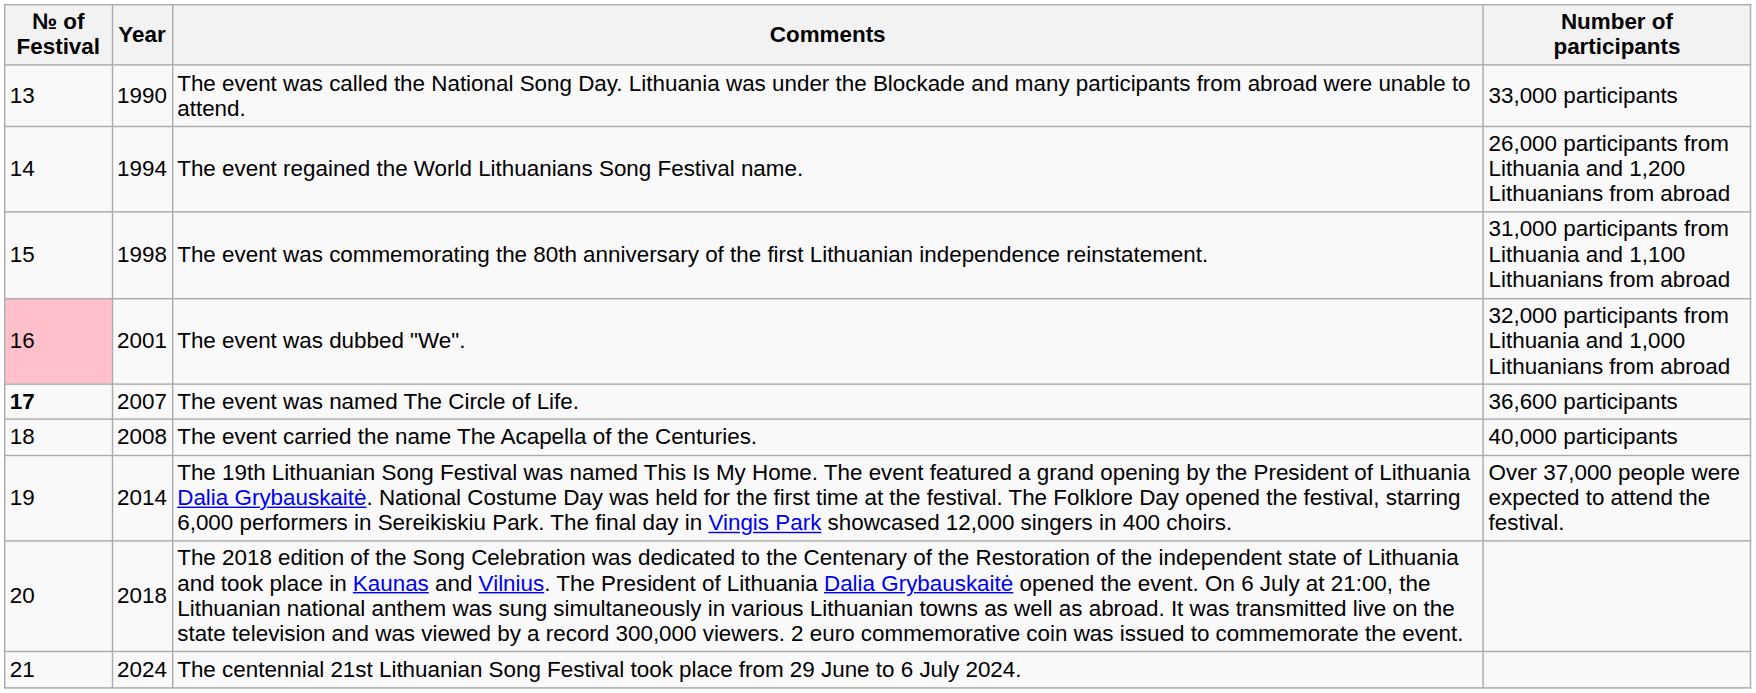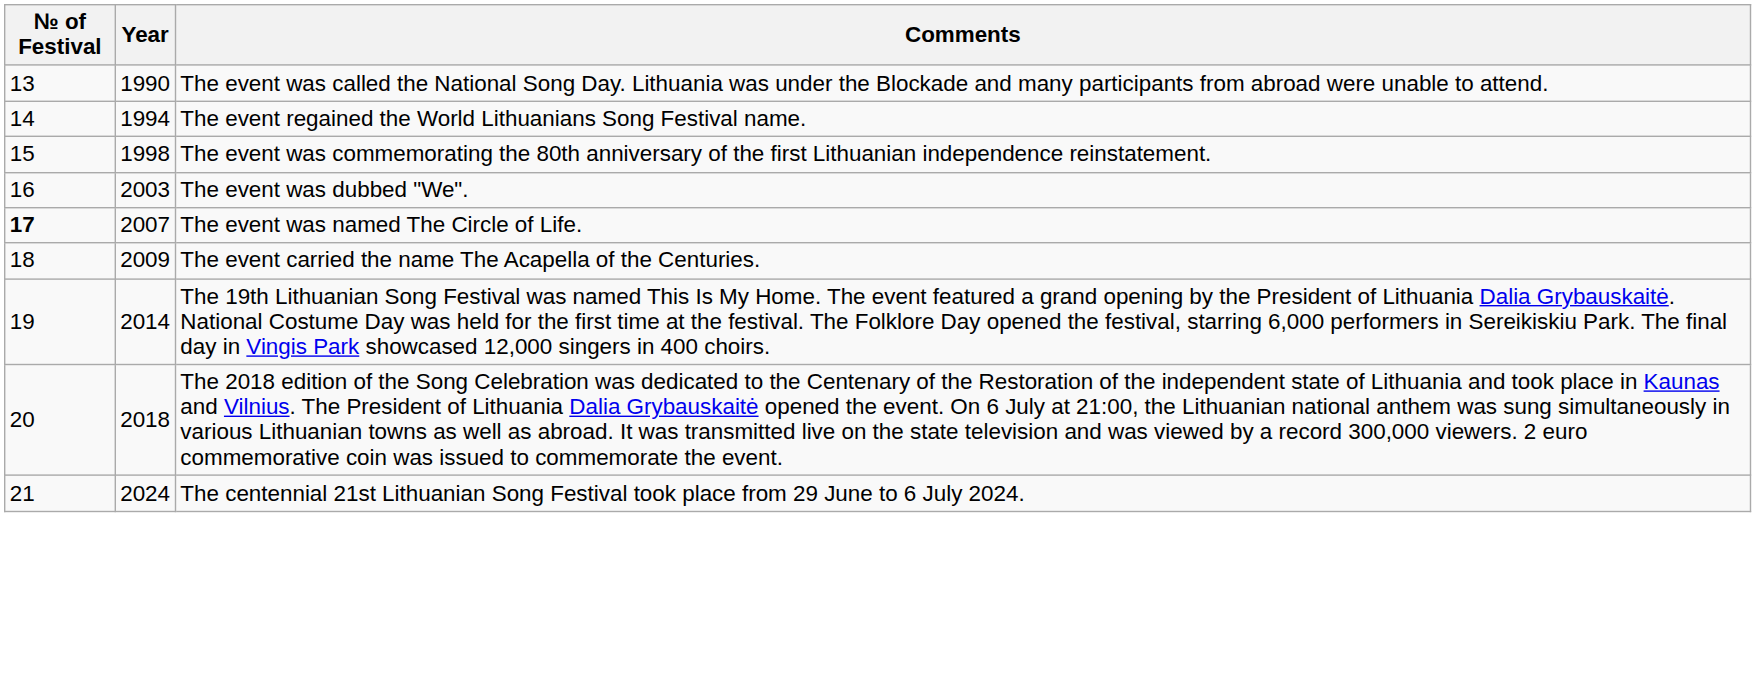- column: Number of participants | 33,000 participants | 26,000 participants from Lithuania and 1,200 Lithuanians from abroad | 31,000 participants from Lithuania and 1,100 Lithuanians from abroad | 32,000 participants from Lithuania and 1,000 Lithuanians from abroad | 36,600 participants | 40,000 participants | Over 37,000 people were expected to attend the festival.
The event was dubbed "We". | № of Festival: pink background -> no background
The event was dubbed "We". | Year: 2001 -> 2003
The event carried the name The Acapella of the Centuries. | Year: 2008 -> 2009
